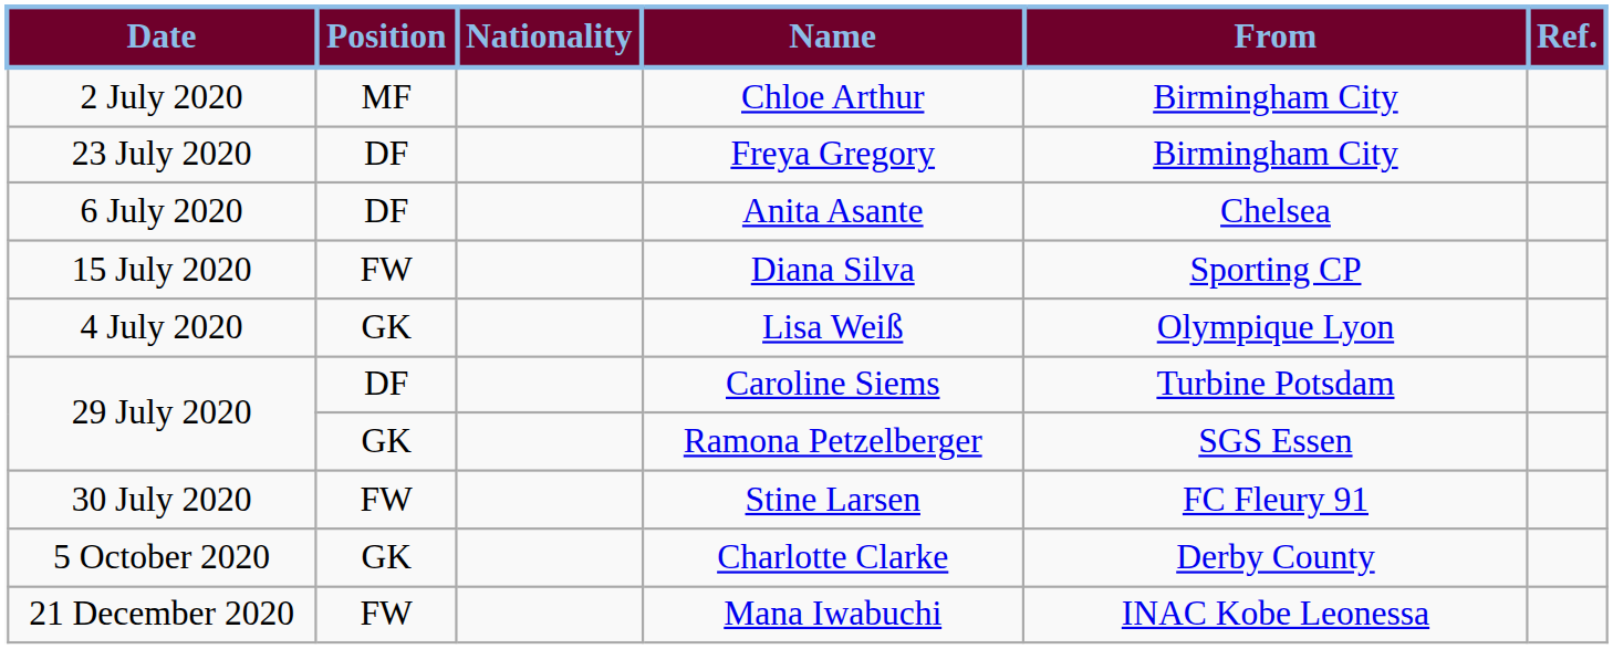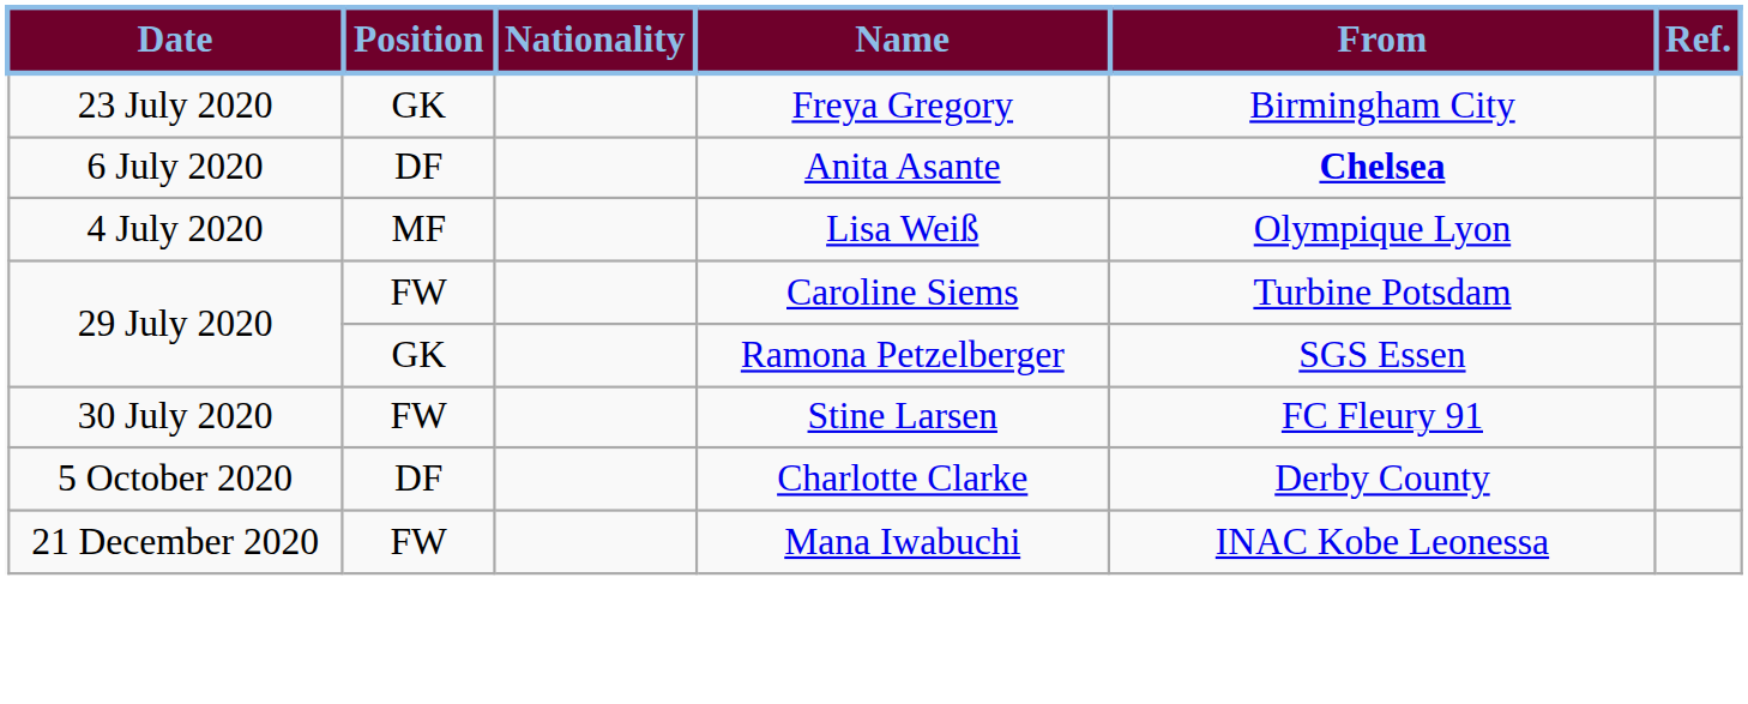- row: 2 July 2020 | MF | Chloe Arthur | Birmingham City
Freya Gregory | Position: DF -> GK
Anita Asante | From: normal -> bold
- row: 15 July 2020 | FW | Diana Silva | Sporting CP
Lisa Weiß | Position: GK -> MF
Caroline Siems | Position: DF -> FW
Charlotte Clarke | Position: GK -> DF
